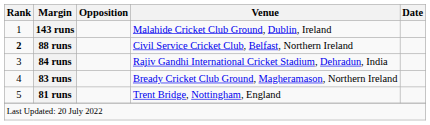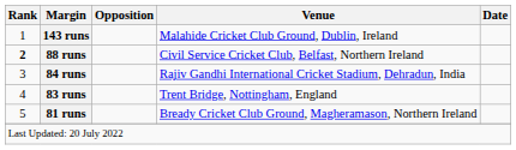83 runs | Venue: Bready Cricket Club Ground, Magheramason, Northern Ireland -> Trent Bridge, Nottingham, England
81 runs | Venue: Trent Bridge, Nottingham, England -> Bready Cricket Club Ground, Magheramason, Northern Ireland
